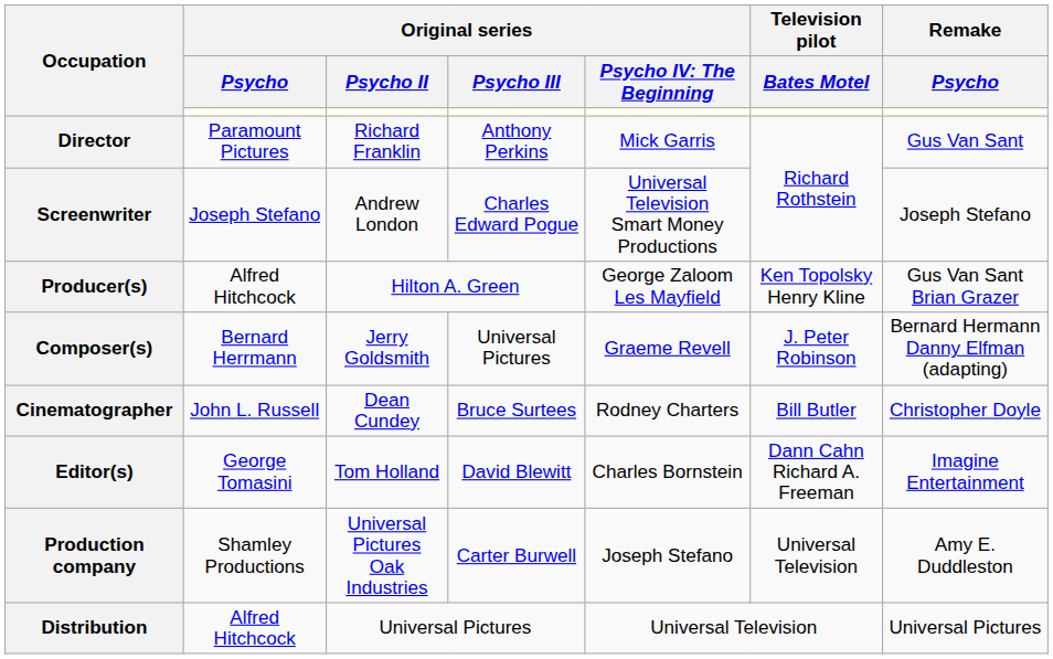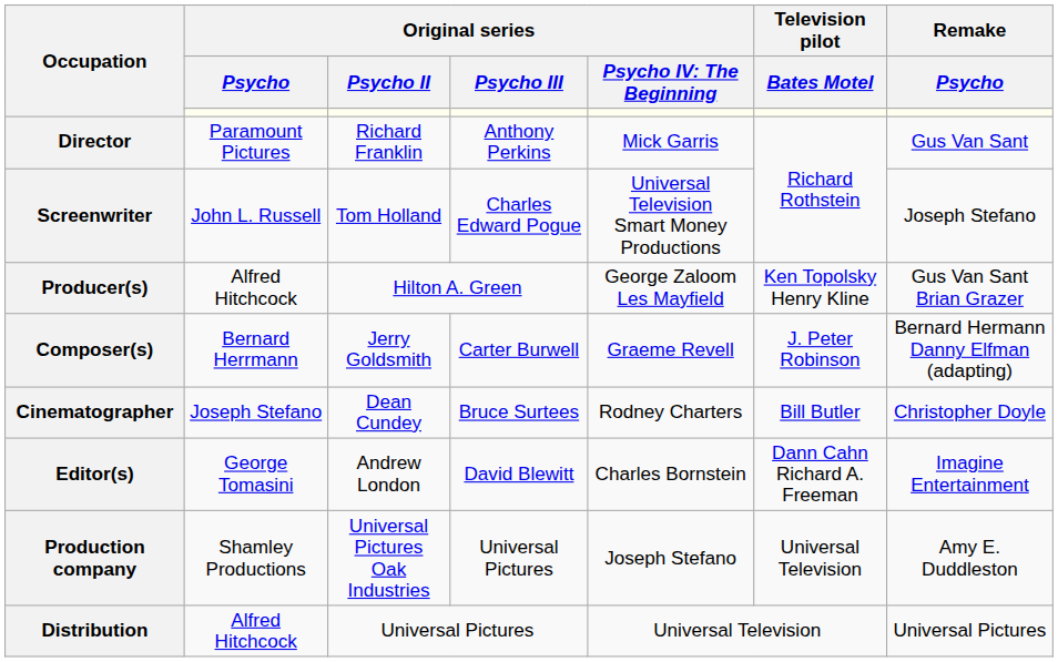Screenwriter | Original series / Psycho: Joseph Stefano -> John L. Russell
Screenwriter | Original series / Psycho II: Andrew London -> Tom Holland
Composer(s) | Original series / Psycho III: Universal Pictures -> Carter Burwell
Cinematographer | Original series / Psycho: John L. Russell -> Joseph Stefano
Editor(s) | Original series / Psycho II: Tom Holland -> Andrew London
Production company | Original series / Psycho III: Carter Burwell -> Universal Pictures
